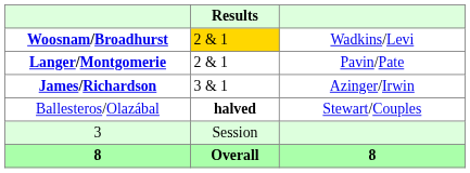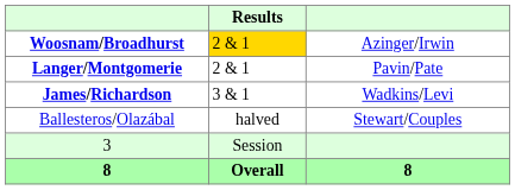Woosnam/Broadhurst | column 3: Wadkins/Levi -> Azinger/Irwin
James/Richardson | column 3: Azinger/Irwin -> Wadkins/Levi
Ballesteros/Olazábal | Results: bold -> normal
